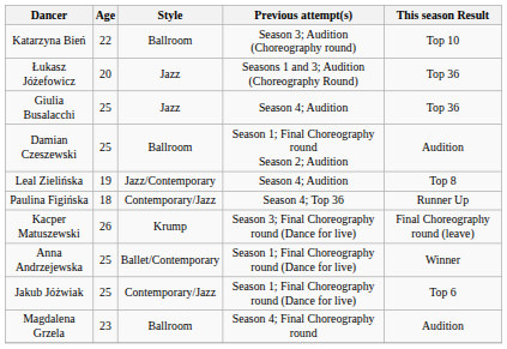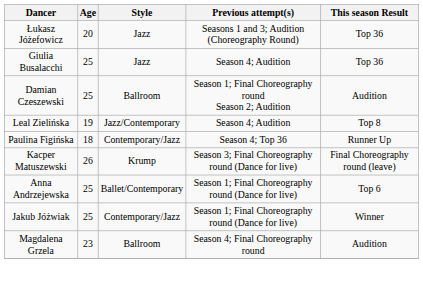- row: Katarzyna Bień | 22 | Ballroom | Season 3; Audition (Choreography round) | Top 10
Anna Andrzejewska | This season Result: Winner -> Top 6
Jakub Jóżwiak | This season Result: Top 6 -> Winner
